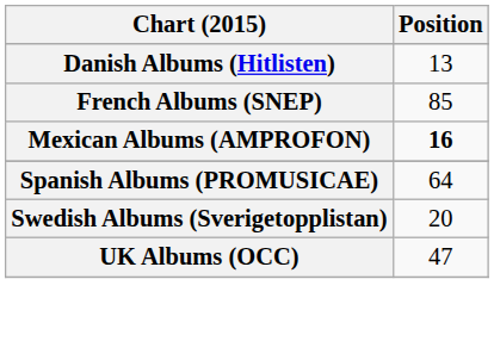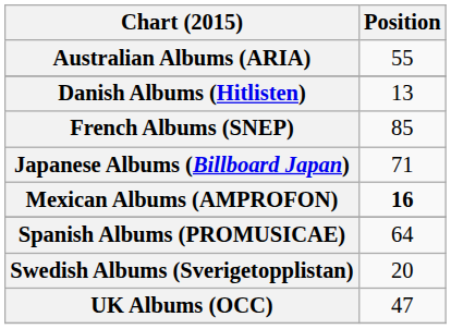+ row: Australian Albums (ARIA) | 55
+ row: Japanese Albums (Billboard Japan) | 71
